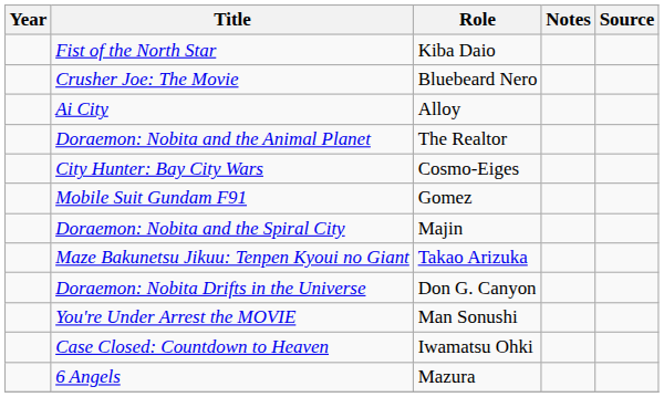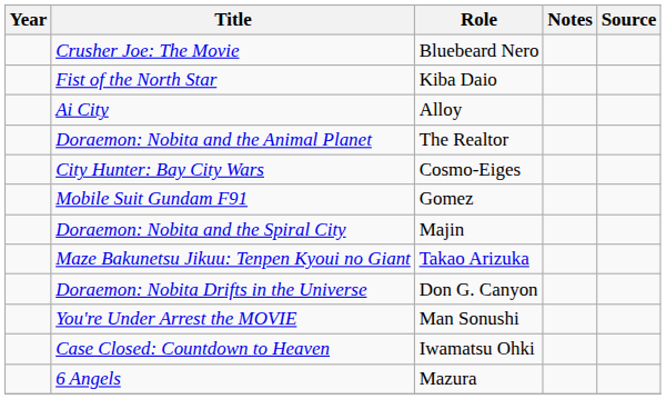rows swapped: Crusher Joe: The Movie <-> Fist of the North Star
